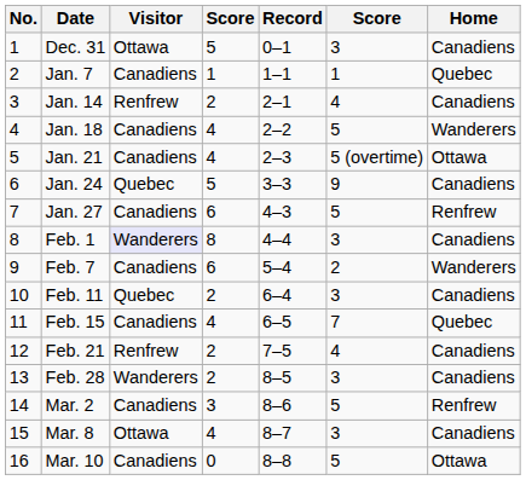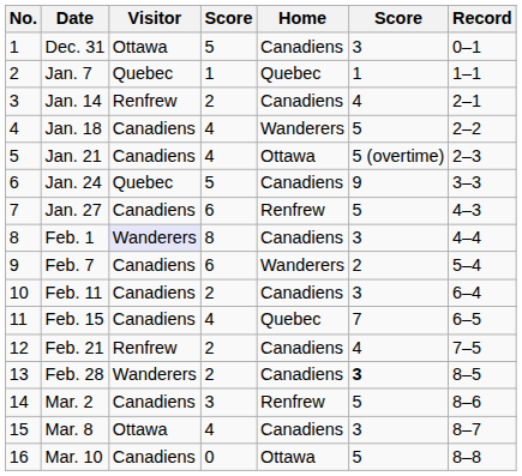columns swapped: Home <-> Record
Jan. 7 | Visitor: Canadiens -> Quebec
Feb. 11 | Visitor: Quebec -> Canadiens
Feb. 28 | column 6: normal -> bold
